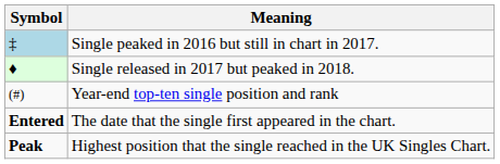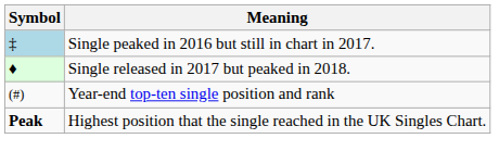- row: Entered | The date that the single first appeared in the chart.
